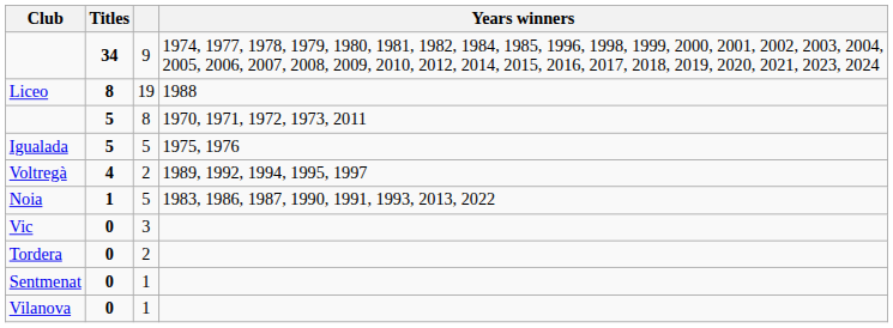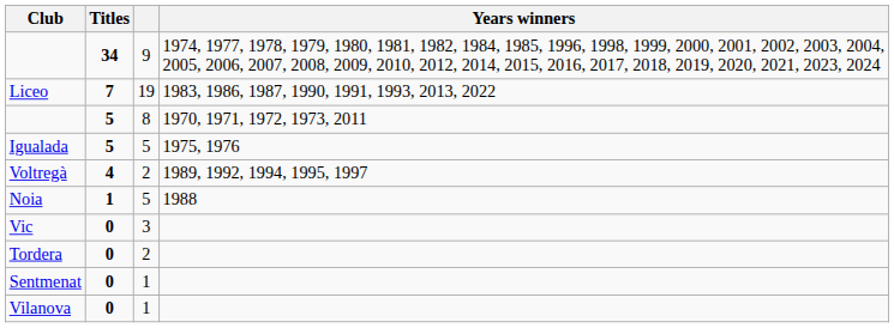Liceo | Titles: 8 -> 7
Liceo | Years winners: 1988 -> 1983, 1986, 1987, 1990, 1991, 1993, 2013, 2022
Noia | Years winners: 1983, 1986, 1987, 1990, 1991, 1993, 2013, 2022 -> 1988
